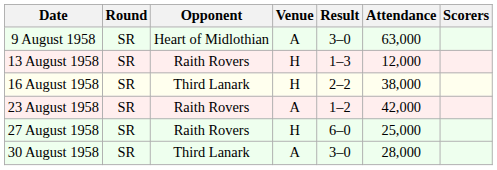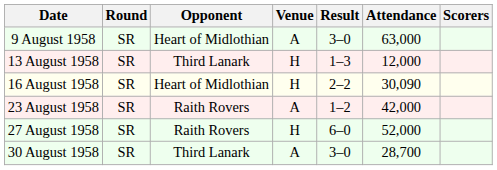13 August 1958 | Opponent: Raith Rovers -> Third Lanark
16 August 1958 | Opponent: Third Lanark -> Heart of Midlothian
16 August 1958 | Attendance: 38,000 -> 30,090
27 August 1958 | Attendance: 25,000 -> 52,000
30 August 1958 | Attendance: 28,000 -> 28,700
